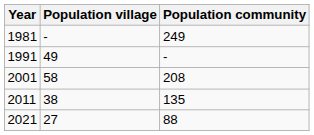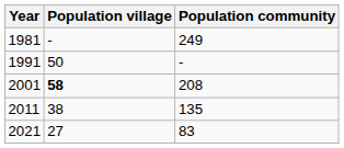1991 | Population village: 49 -> 50
2001 | Population village: normal -> bold
2021 | Population community: 88 -> 83
